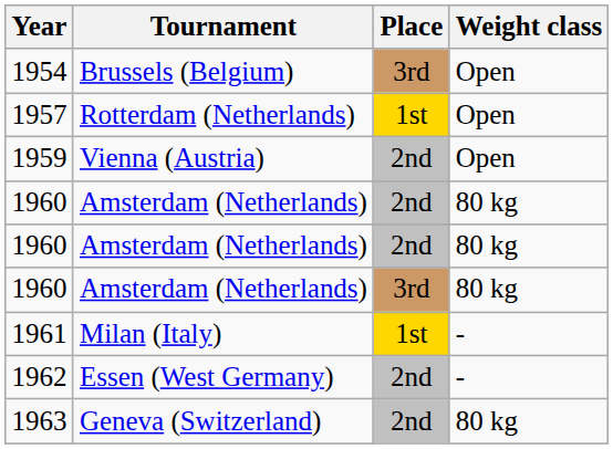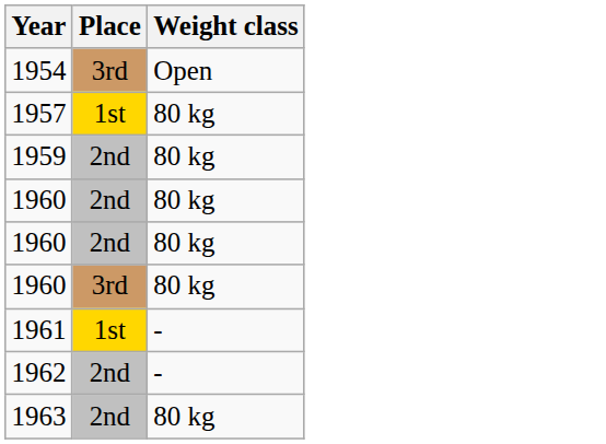- column: Tournament | Brussels (Belgium) | Rotterdam (Netherlands) | Vienna (Austria) | Amsterdam (Netherlands) | Amsterdam (Netherlands) | Amsterdam (Netherlands) | Milan (Italy) | Essen (West Germany) | Geneva (Switzerland)
1957 | Weight class: Open -> 80 kg
1959 | Weight class: Open -> 80 kg
